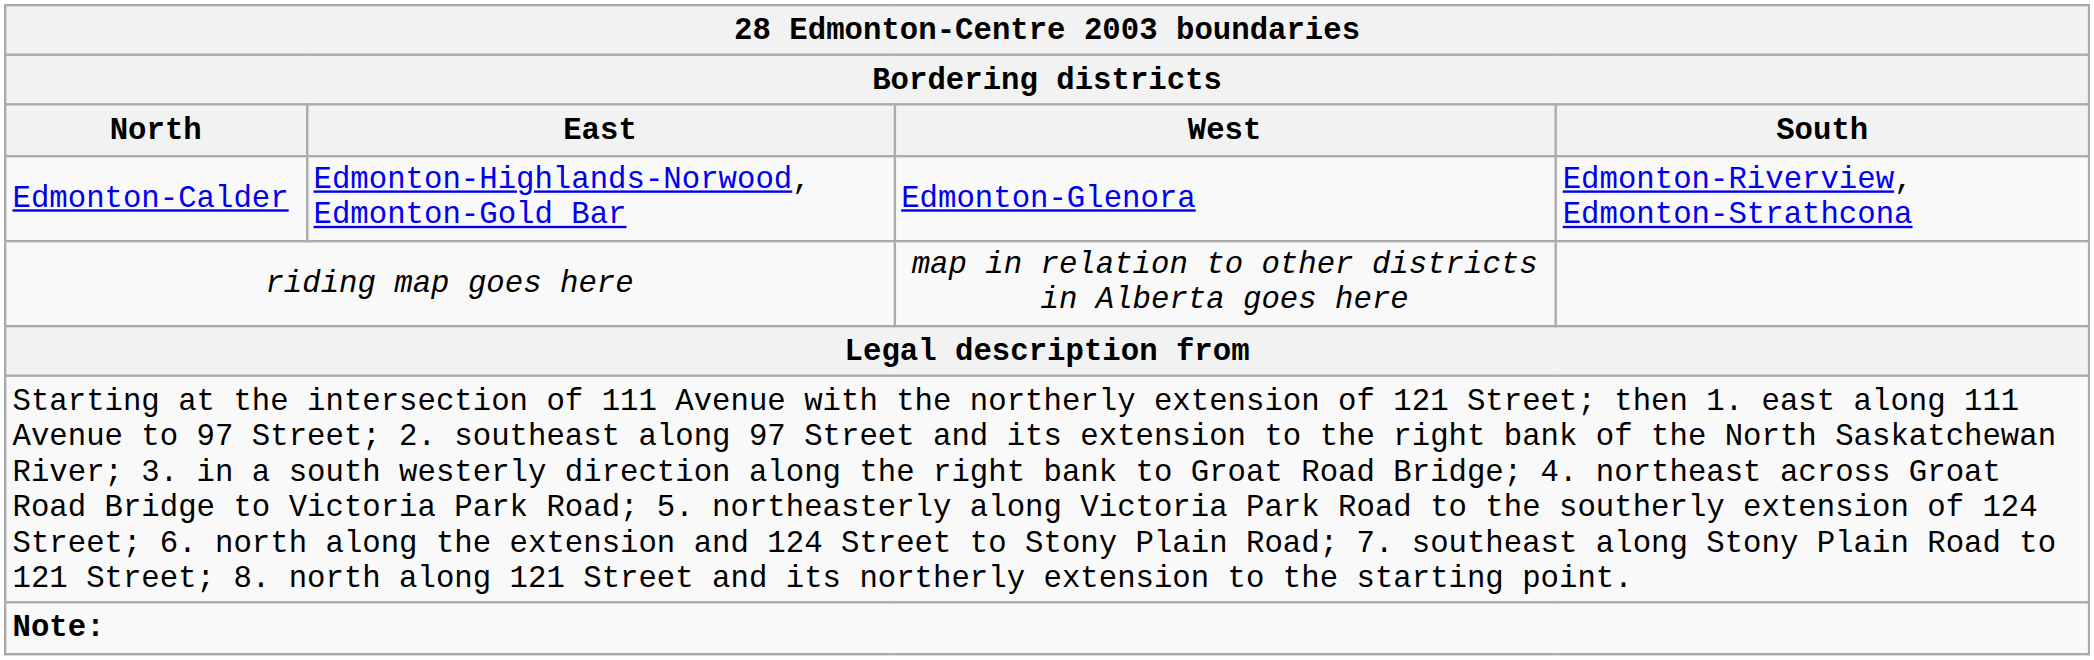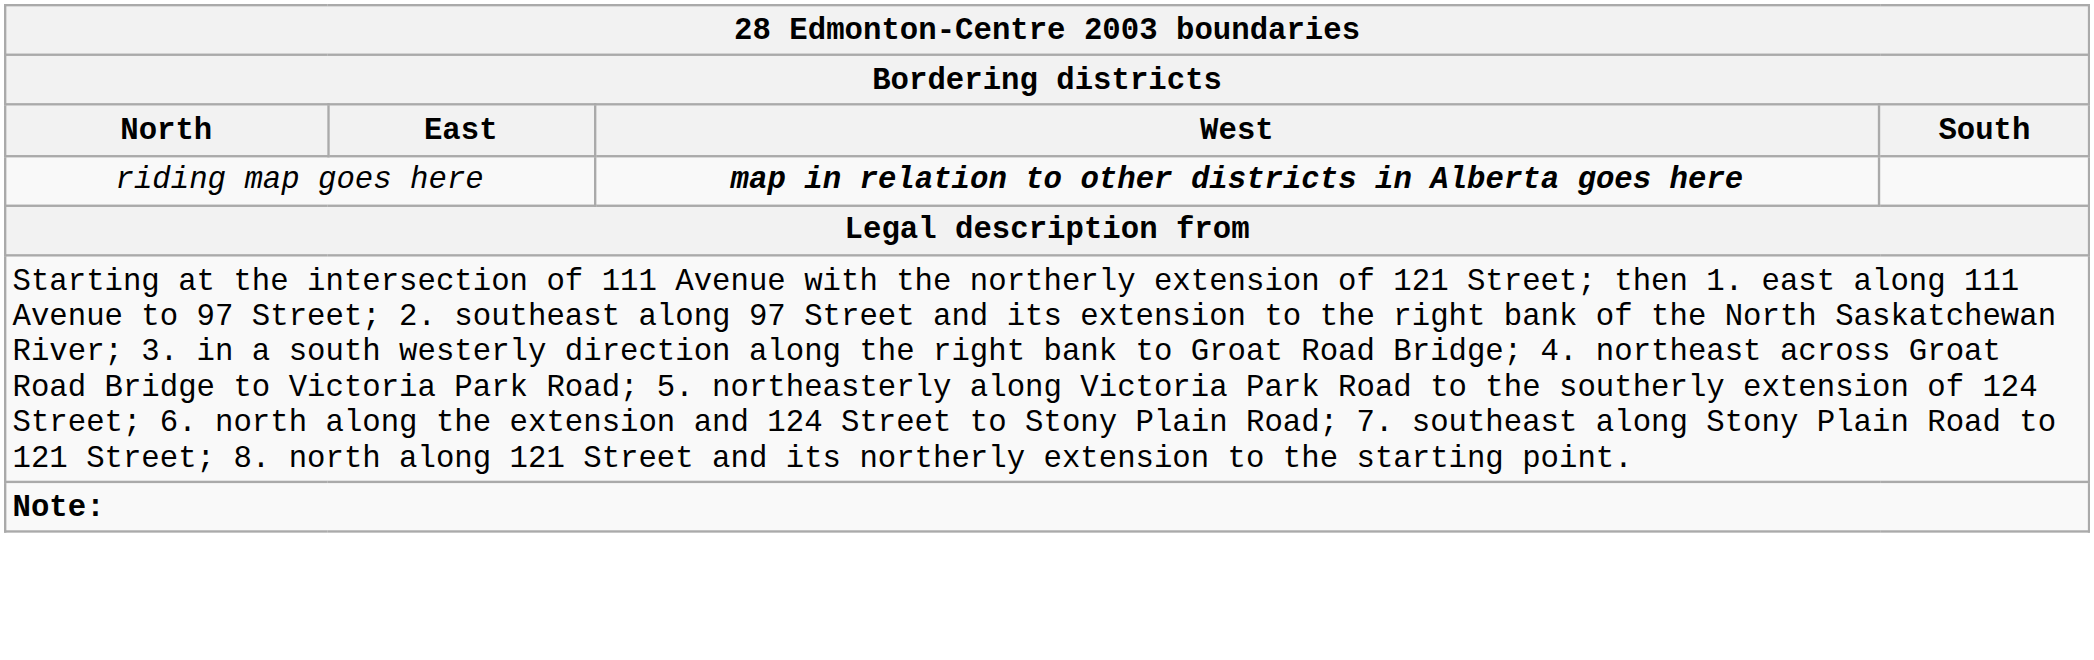- row: Edmonton-Calder | Edmonton-Highlands-Norwood, Edmonton-Gold Bar | Edmonton-Glenora | Edmonton-Riverview, Edmonton-Strathcona
riding map goes here | West: normal -> bold
